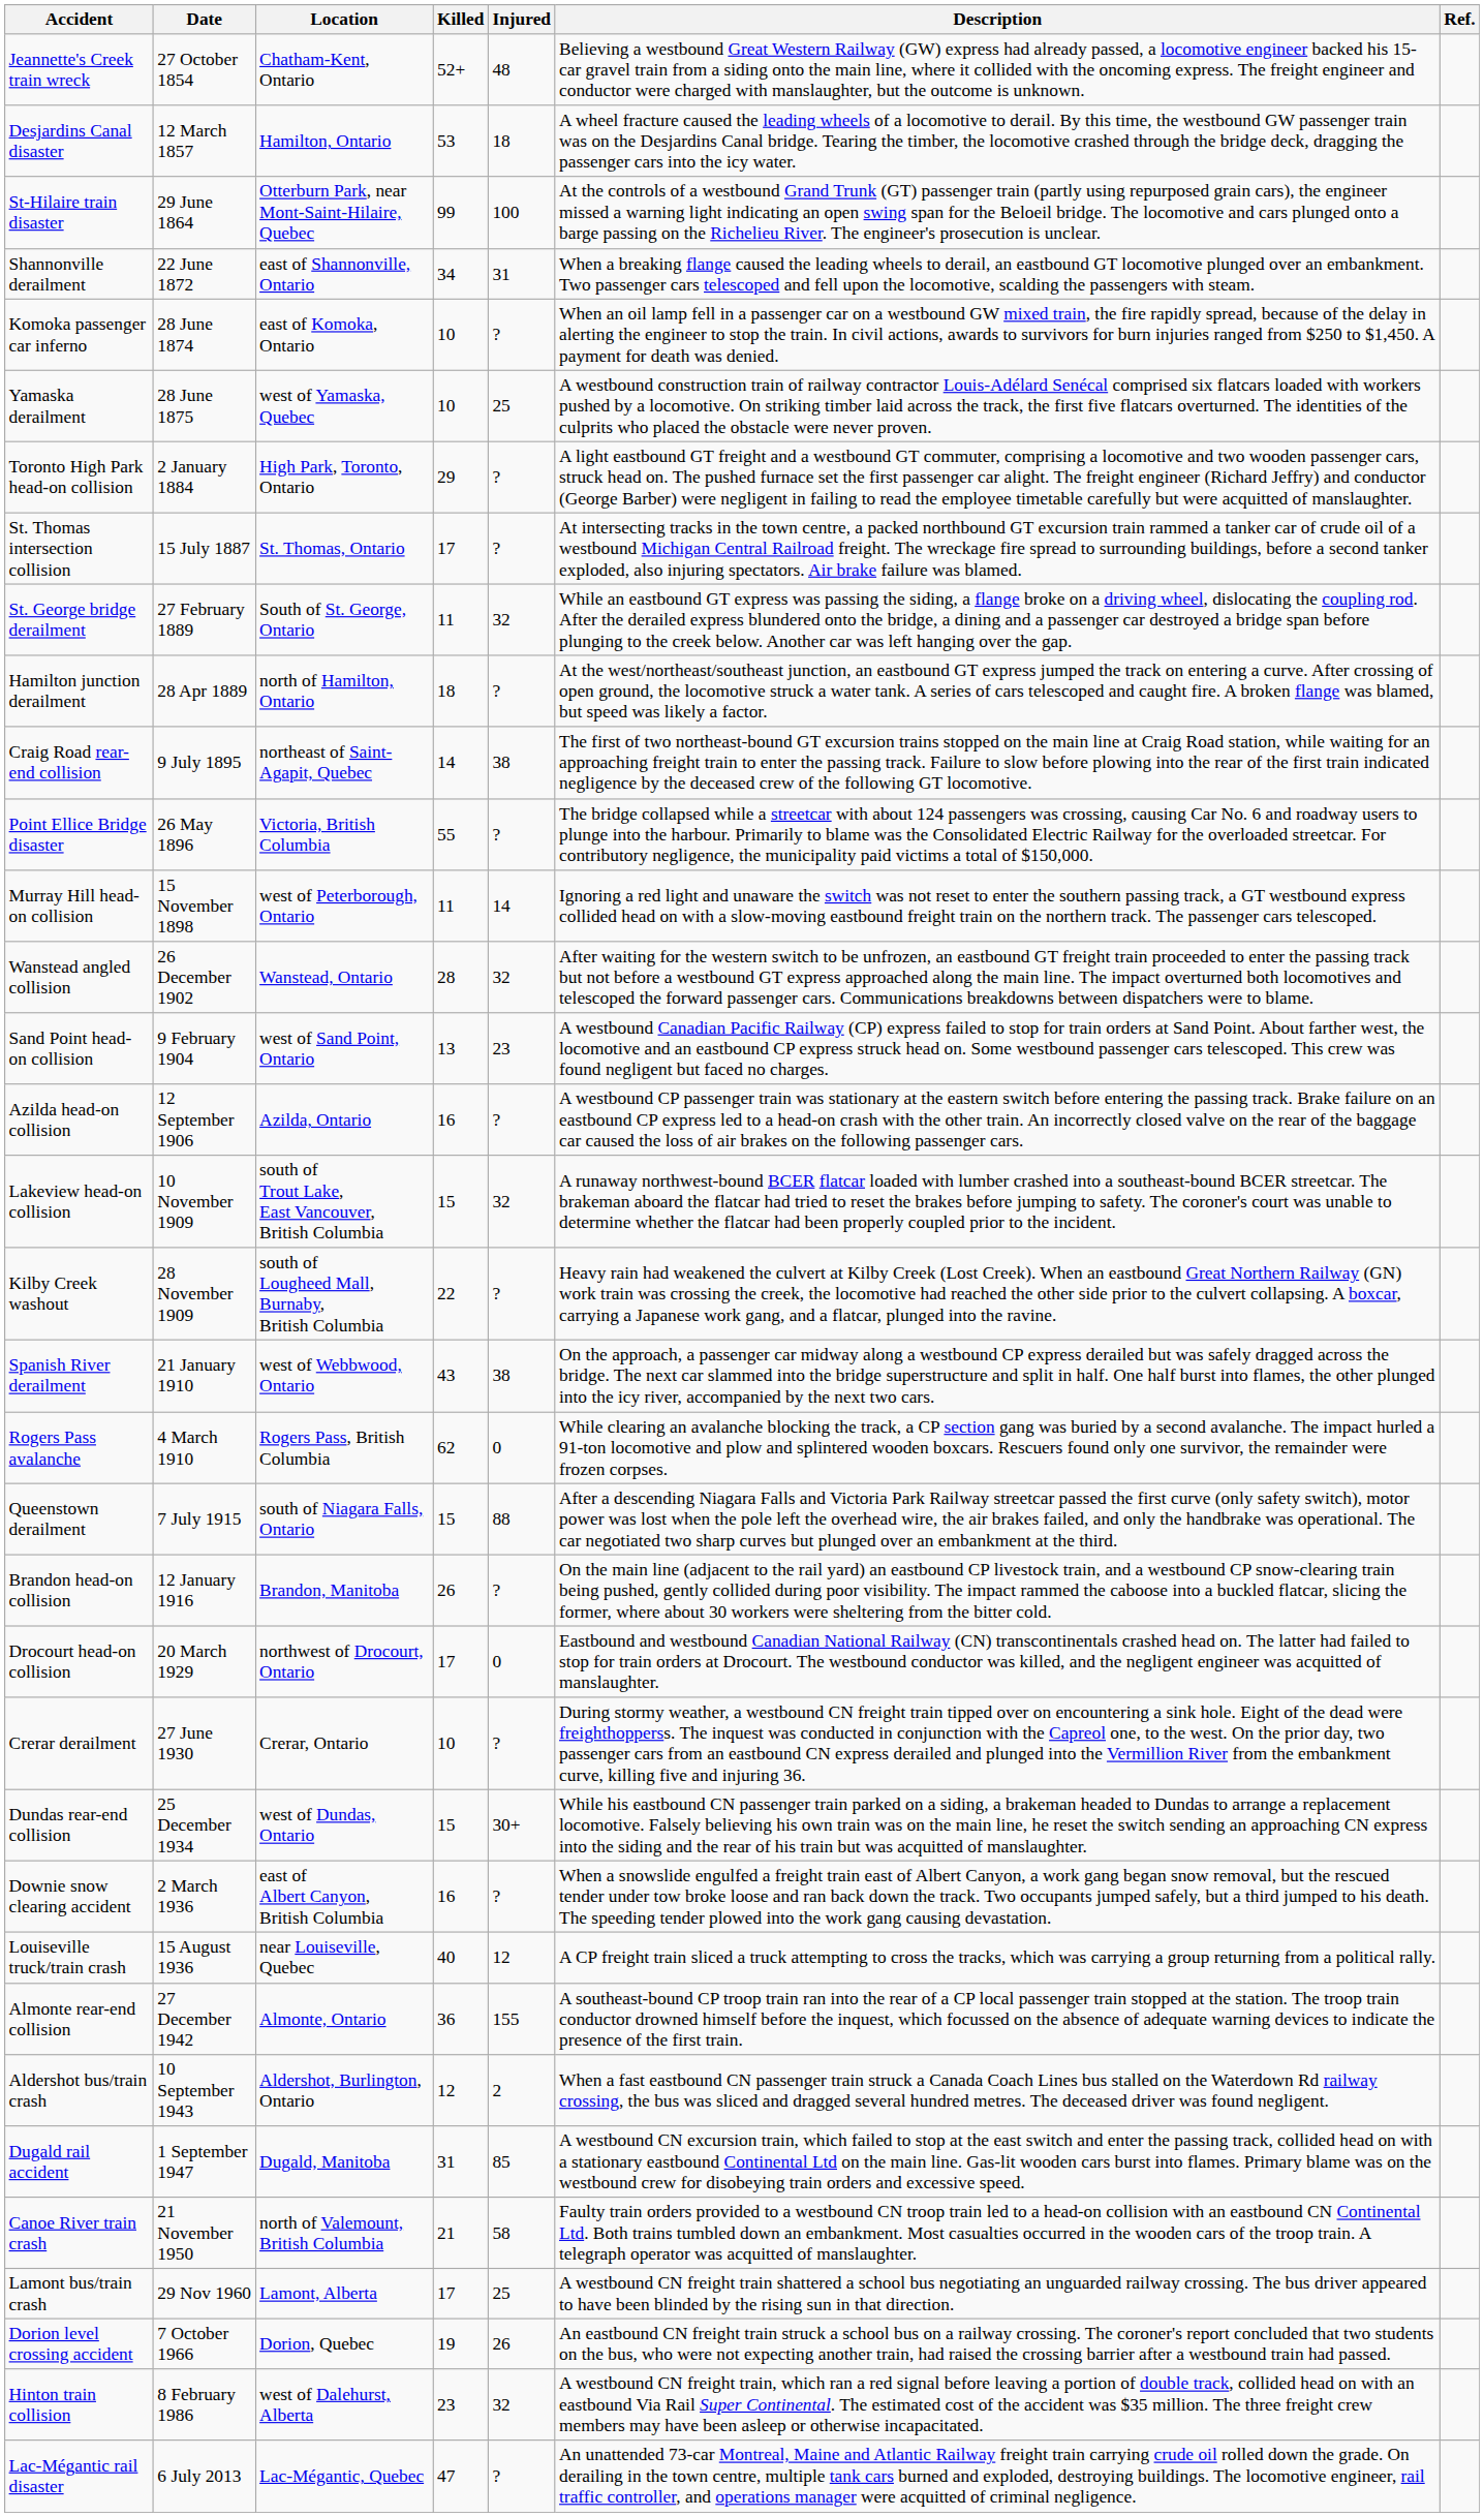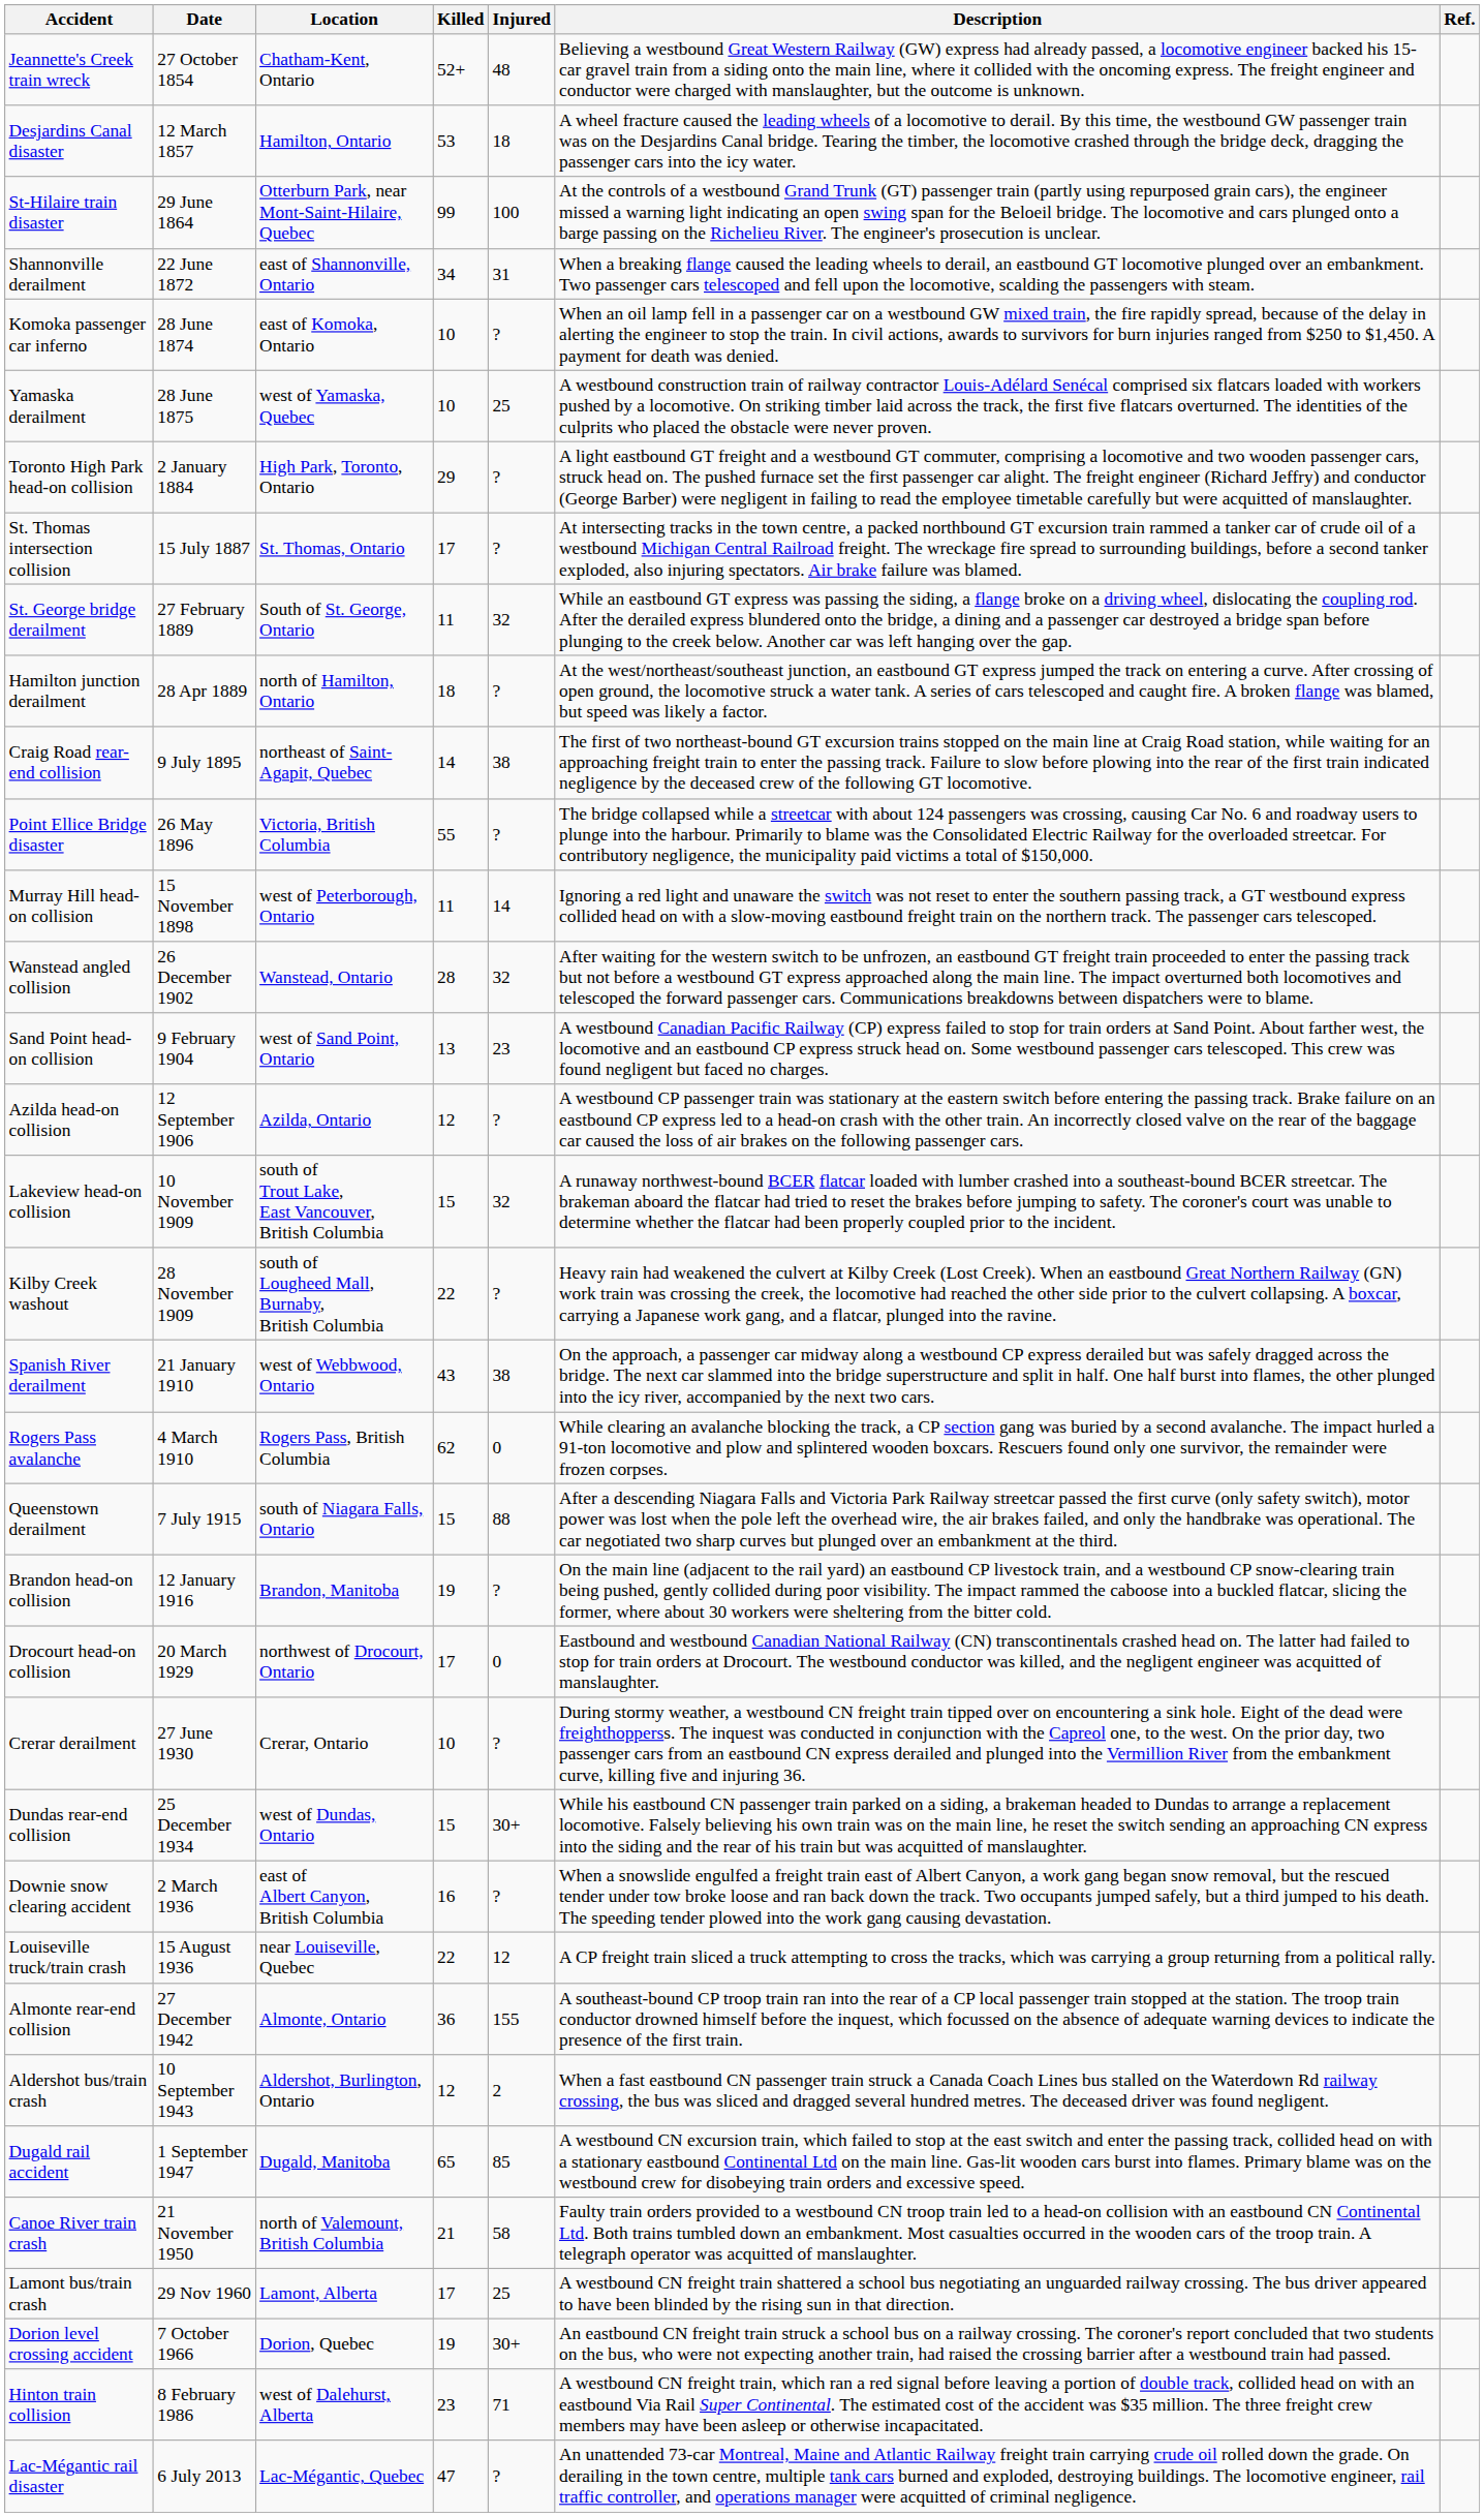Azilda head-on collision | Killed: 16 -> 12
Brandon head-on collision | Killed: 26 -> 19
Louiseville truck/train crash | Killed: 40 -> 22
Dugald rail accident | Killed: 31 -> 65
Dorion level crossing accident | Injured: 26 -> 30+
Hinton train collision | Injured: 32 -> 71
